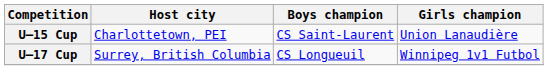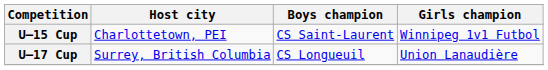U–15 Cup | Girls champion: Union Lanaudière -> Winnipeg 1v1 Futbol
U–17 Cup | Girls champion: Winnipeg 1v1 Futbol -> Union Lanaudière
